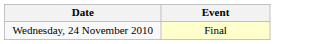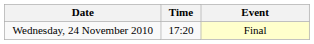+ column: Time | 17:20
